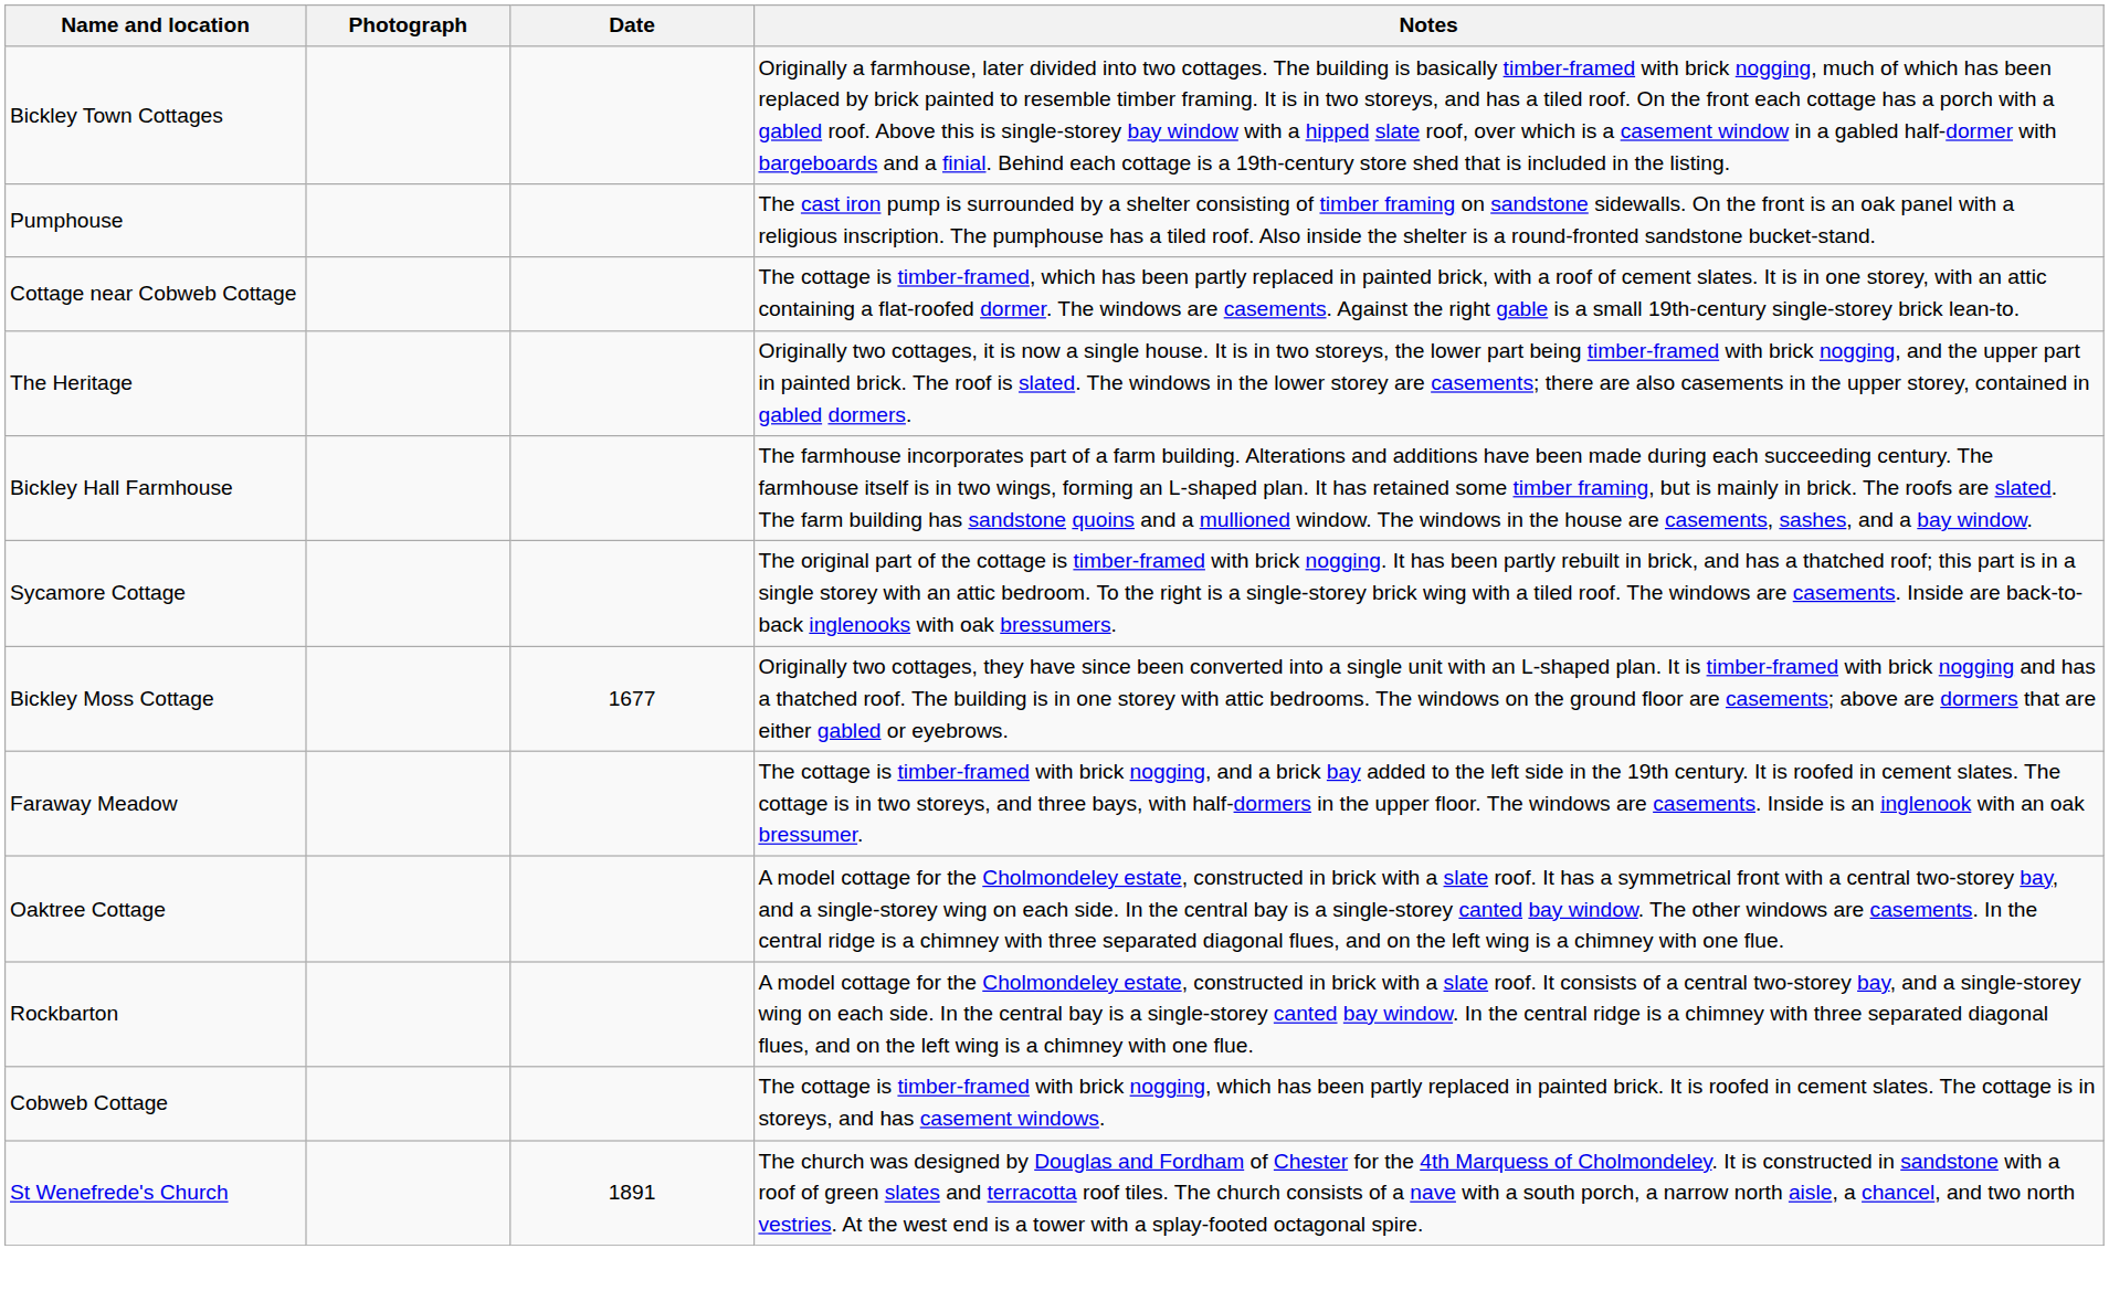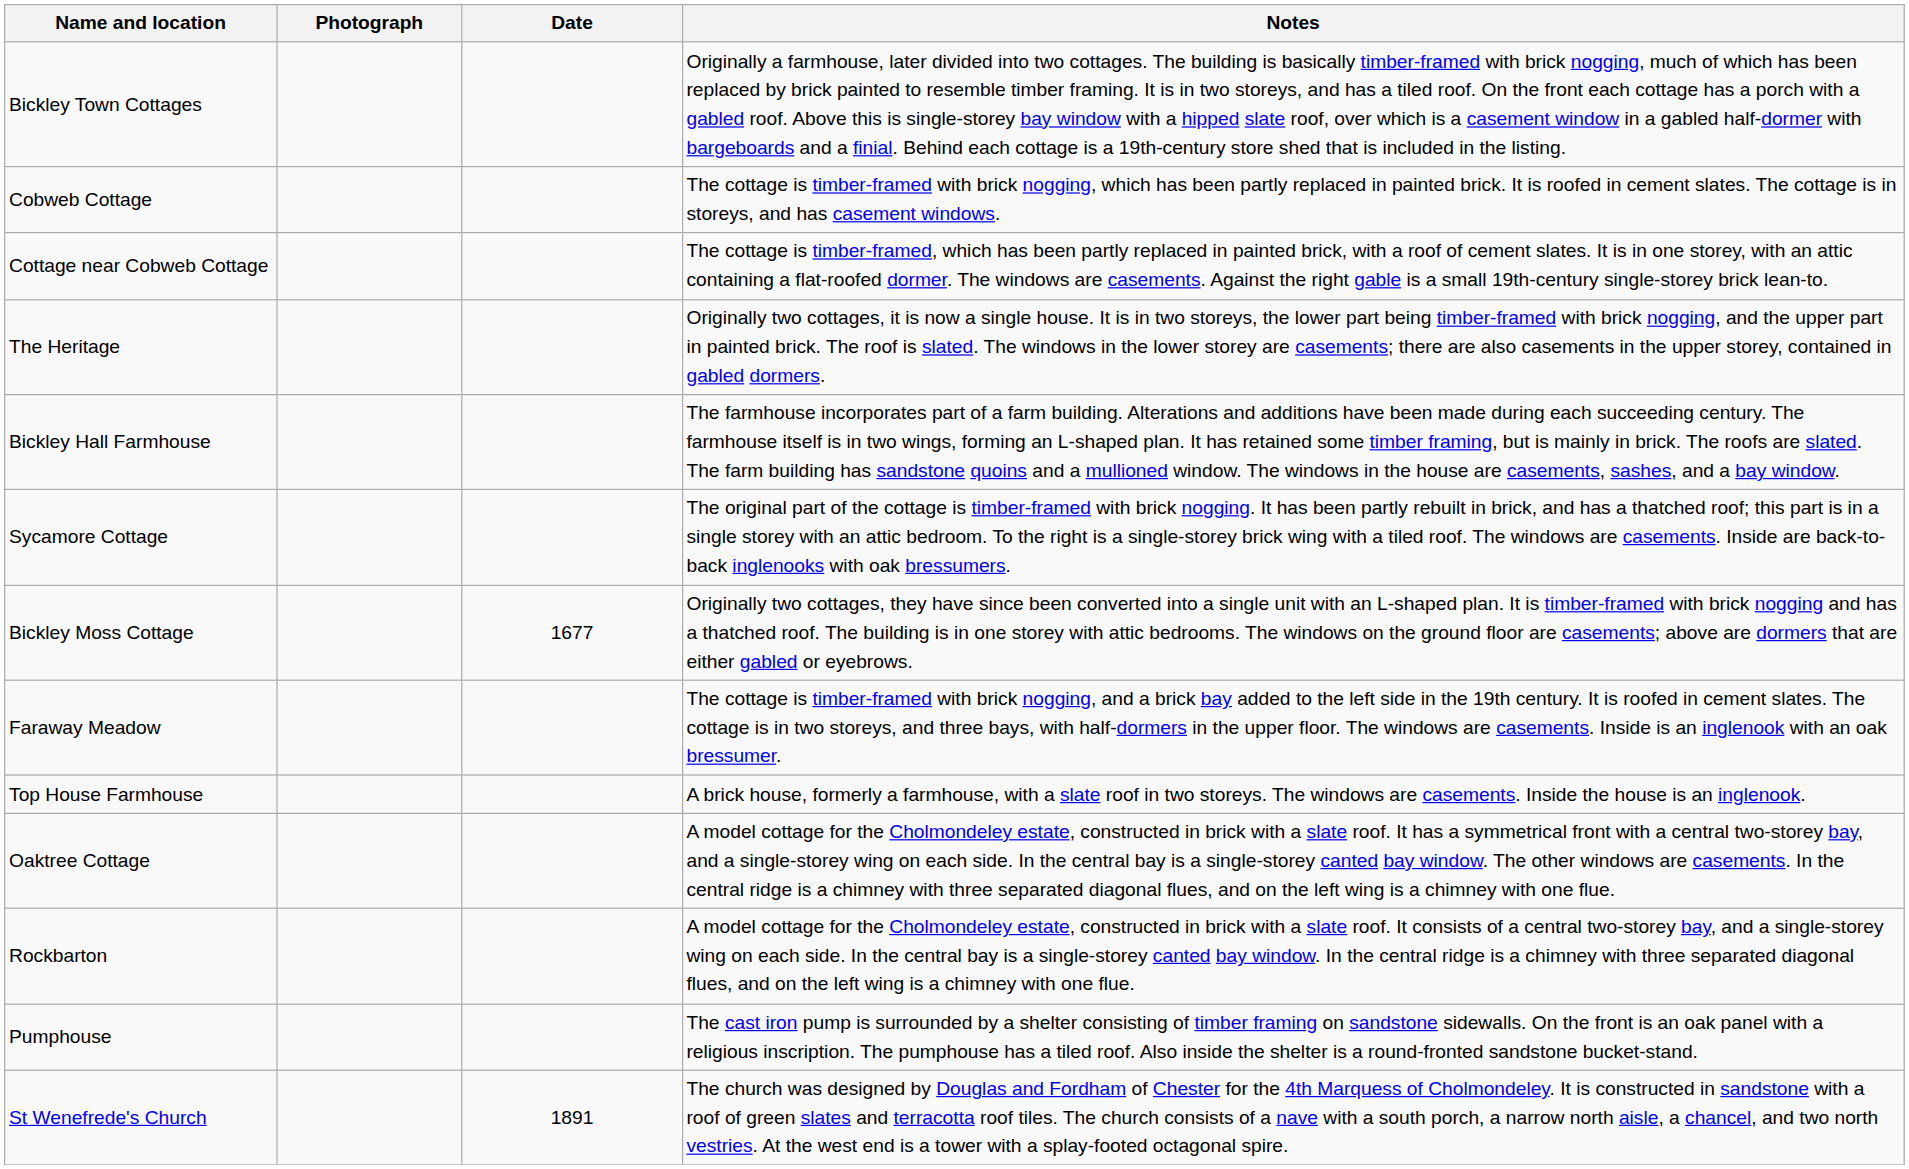rows swapped: Cobweb Cottage <-> Pumphouse
+ row: Top House Farmhouse | A brick house, formerly a farmhouse, with a slate roof in two storeys. The windows are casements. Inside the house is an inglenook.
